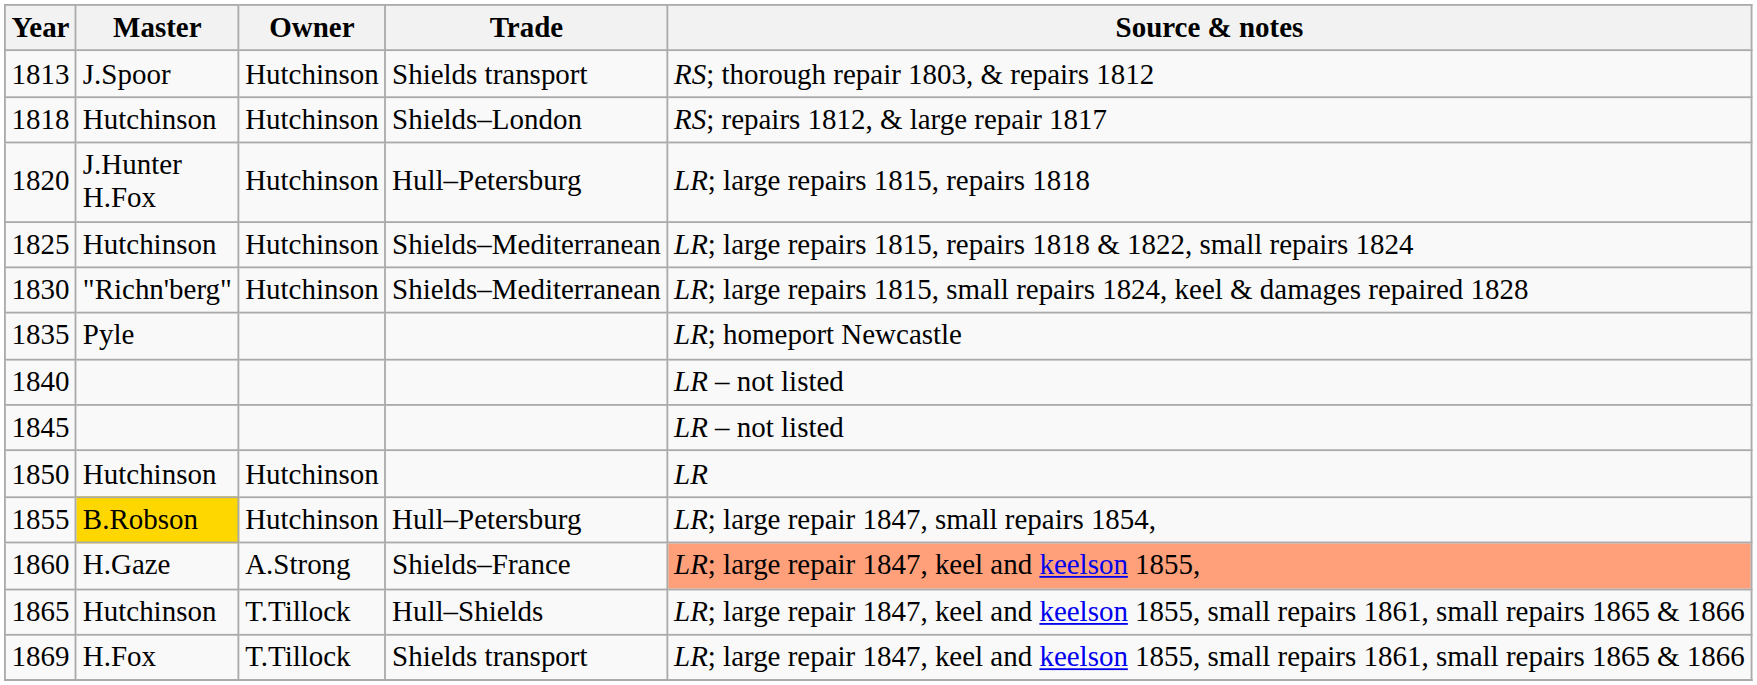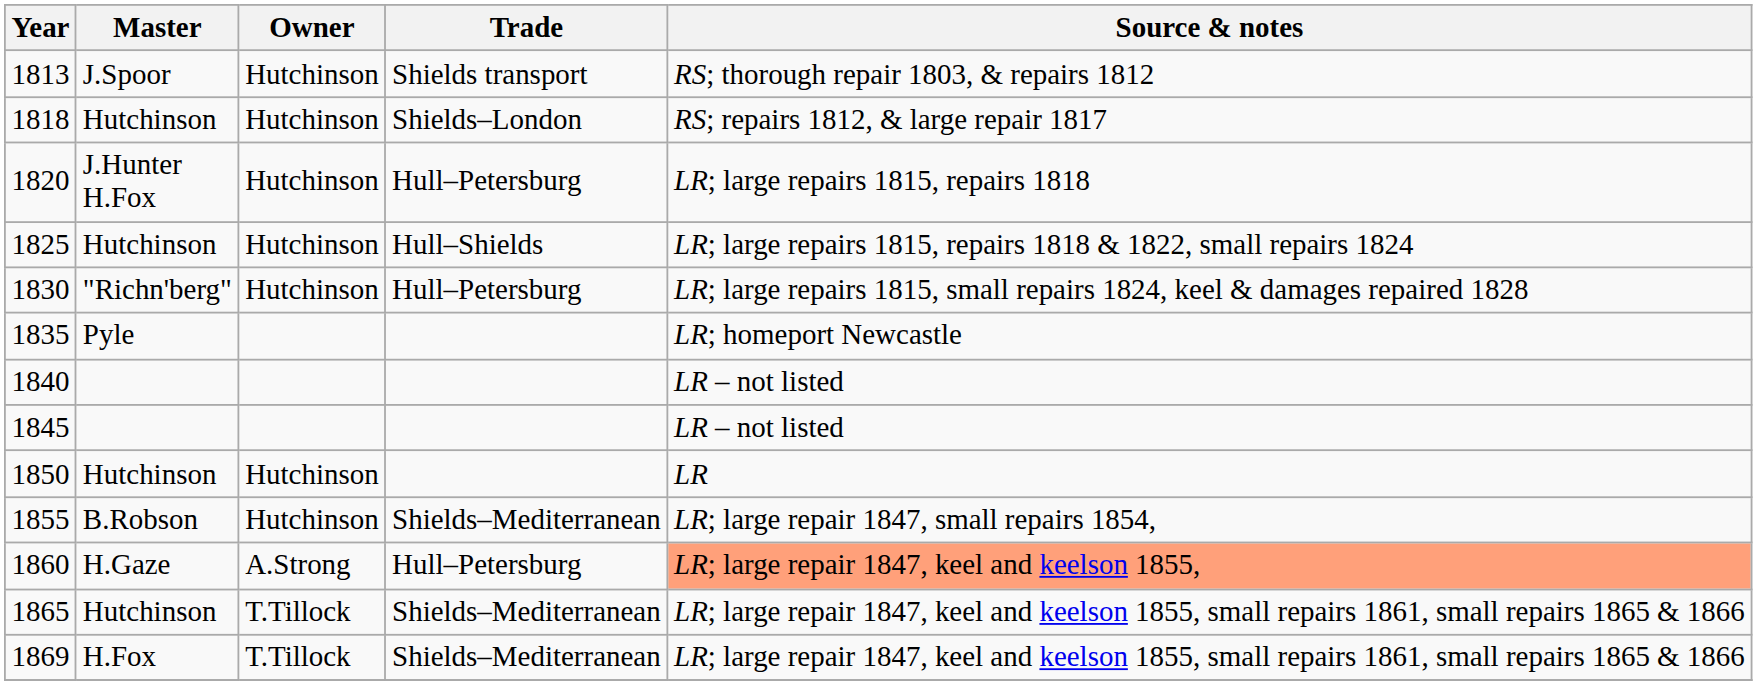1825 | Trade: Shields–Mediterranean -> Hull–Shields
1830 | Trade: Shields–Mediterranean -> Hull–Petersburg
1855 | Master: gold background -> no background
1855 | Trade: Hull–Petersburg -> Shields–Mediterranean
1860 | Trade: Shields–France -> Hull–Petersburg
1865 | Trade: Hull–Shields -> Shields–Mediterranean
1869 | Trade: Shields transport -> Shields–Mediterranean
